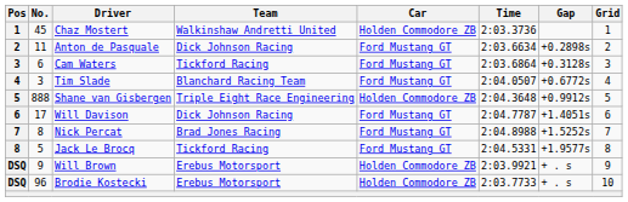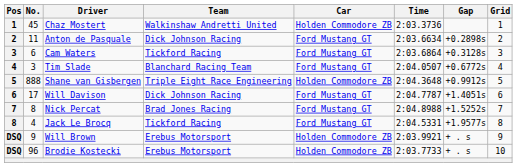Jack Le Brocq | No.: 5 -> 4
